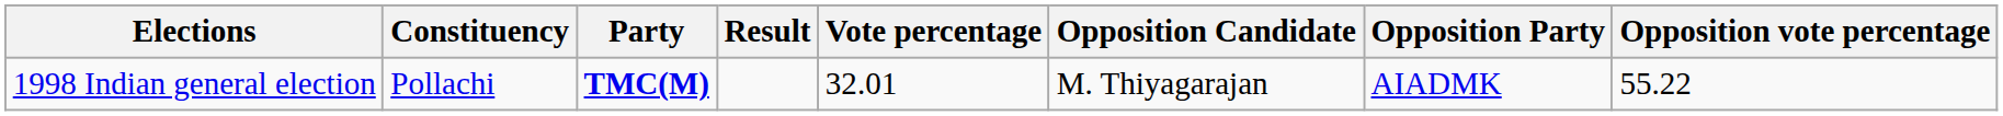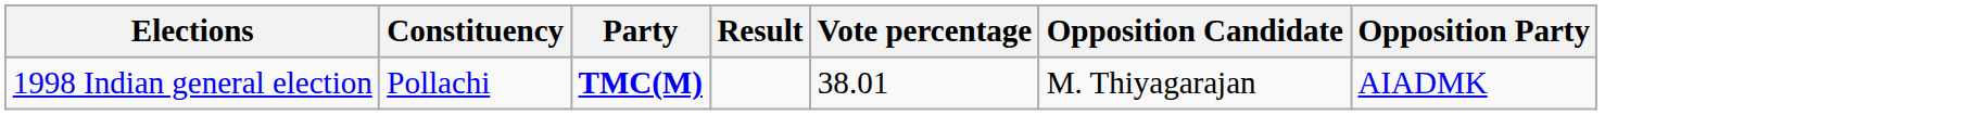- column: Opposition vote percentage | 55.22
1998 Indian general election | Vote percentage: 32.01 -> 38.01
